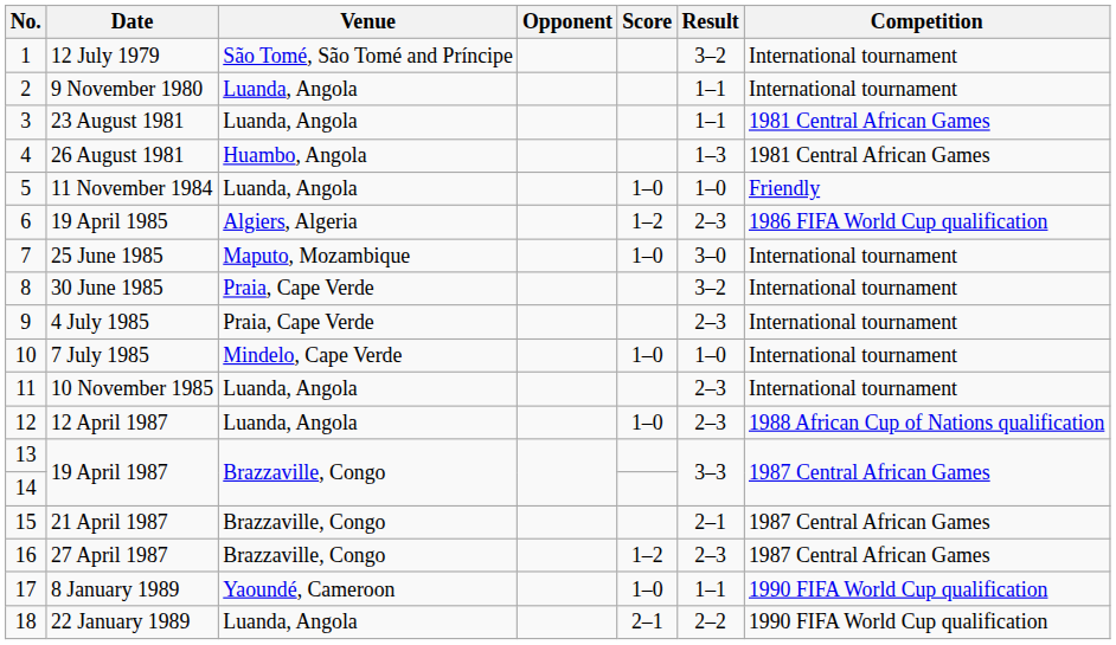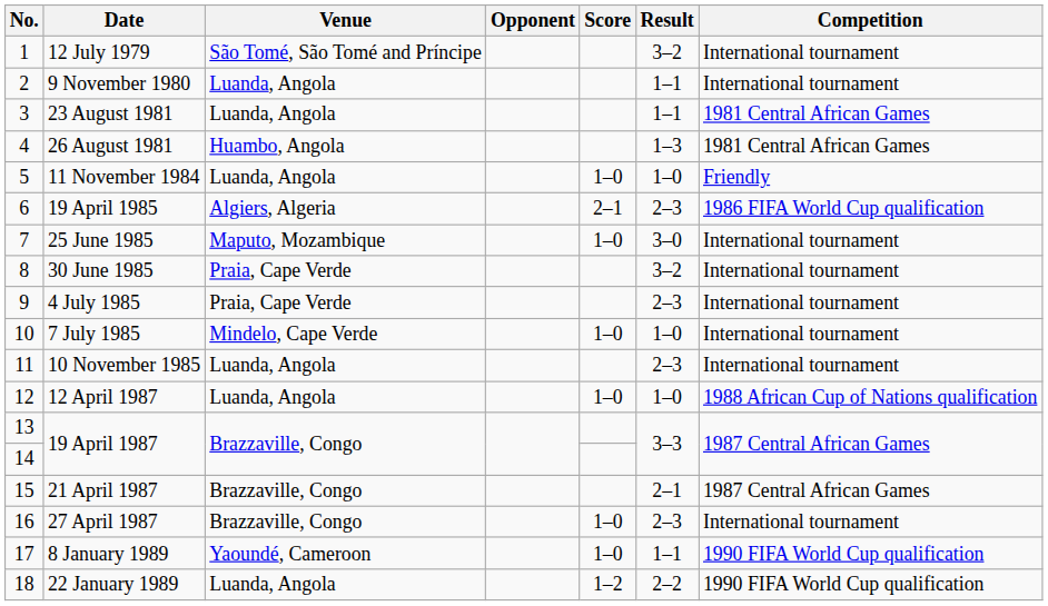19 April 1985 | Score: 1–2 -> 2–1
12 April 1987 | Result: 2–3 -> 1–0
27 April 1987 | Score: 1–2 -> 1–0
27 April 1987 | Competition: 1987 Central African Games -> International tournament
22 January 1989 | Score: 2–1 -> 1–2
